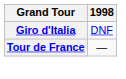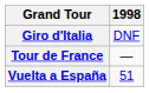+ row: Vuelta a España | 51
